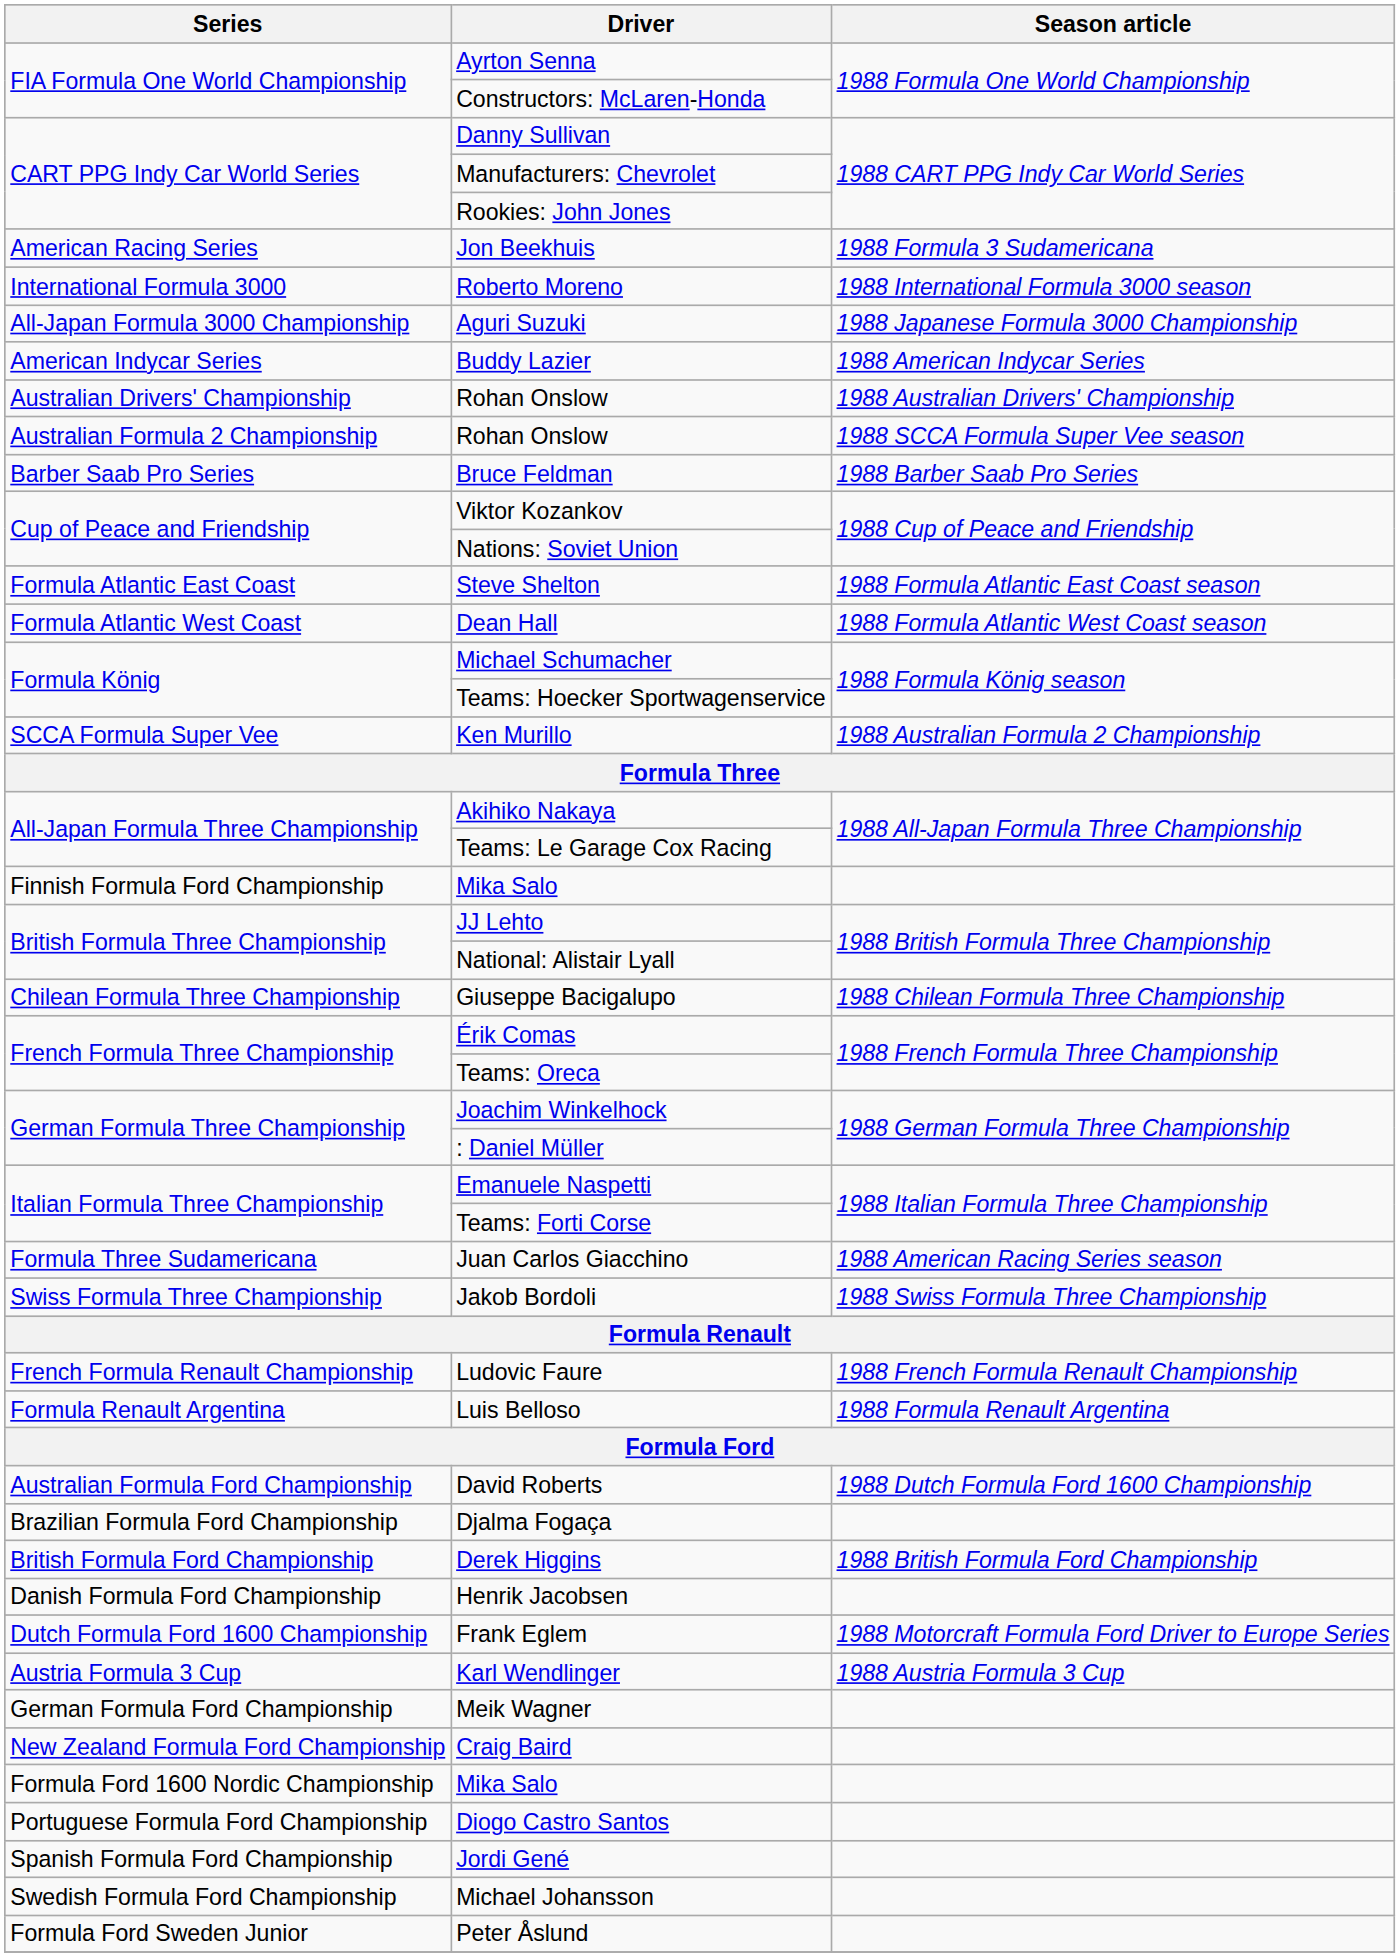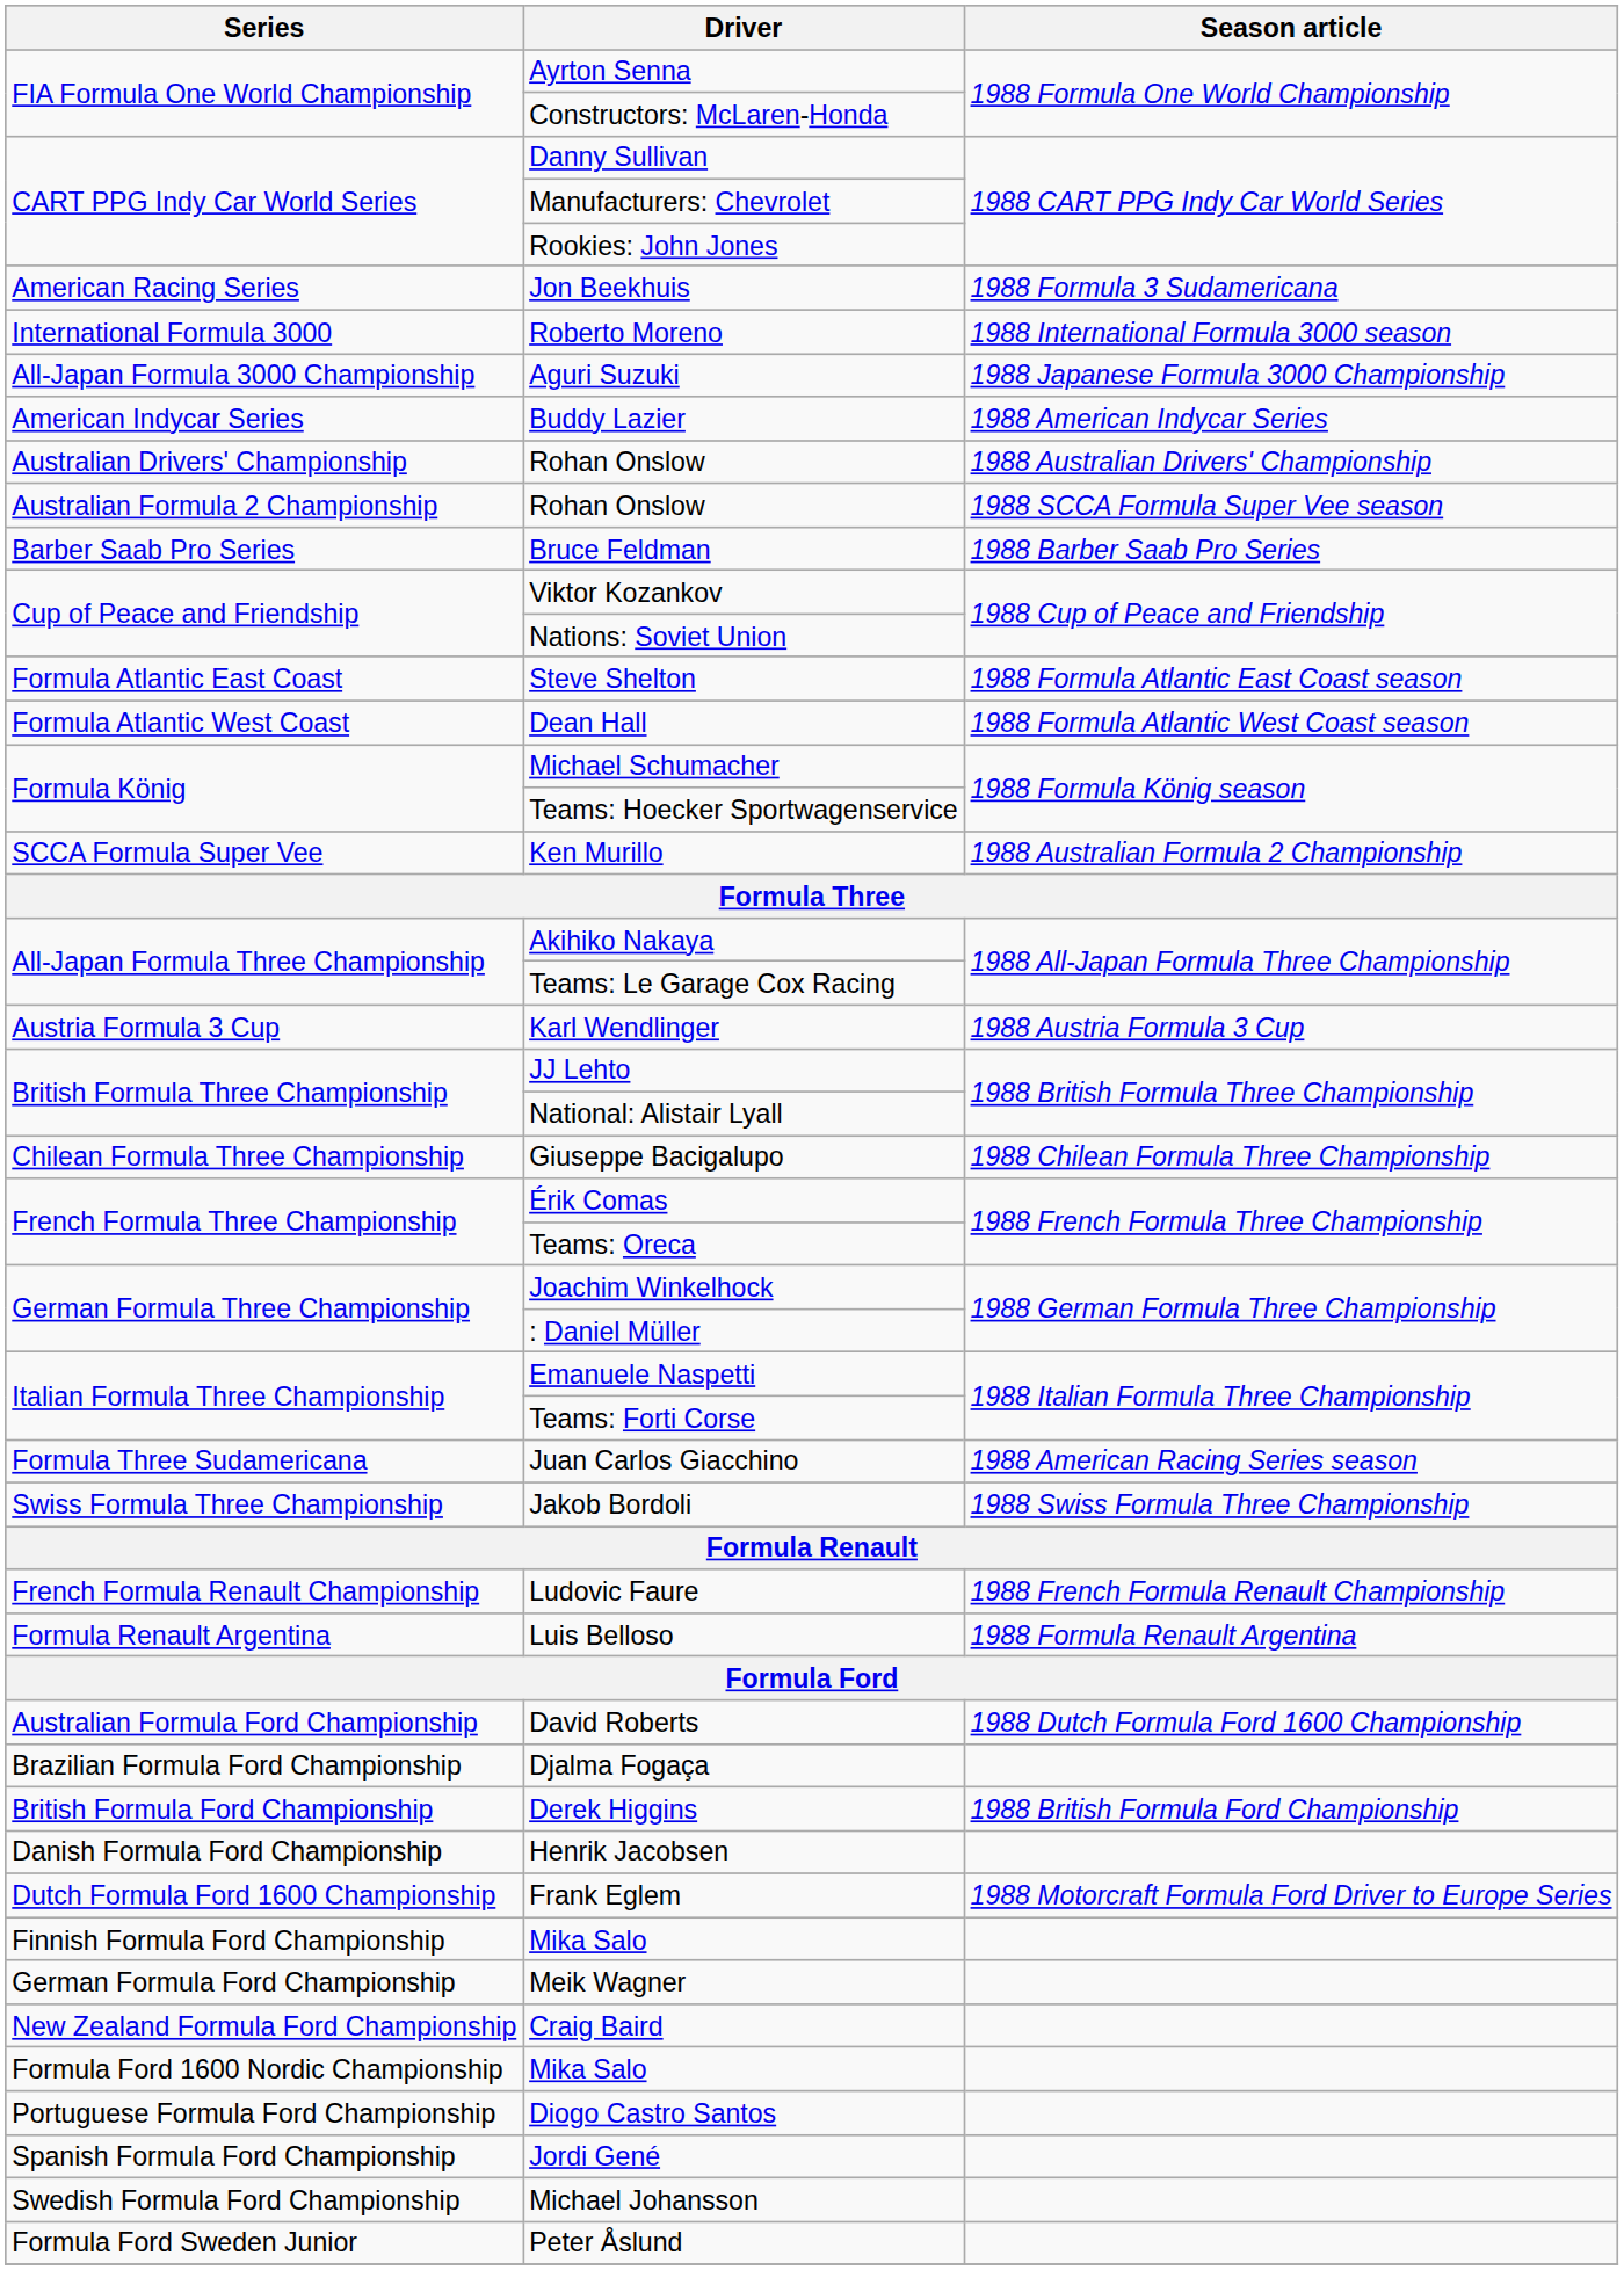rows swapped: Karl Wendlinger <-> Finnish Formula Ford Championship / Mika Salo
